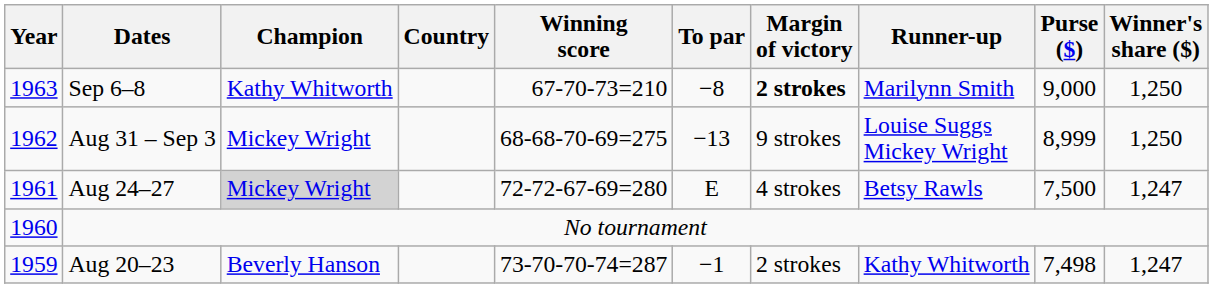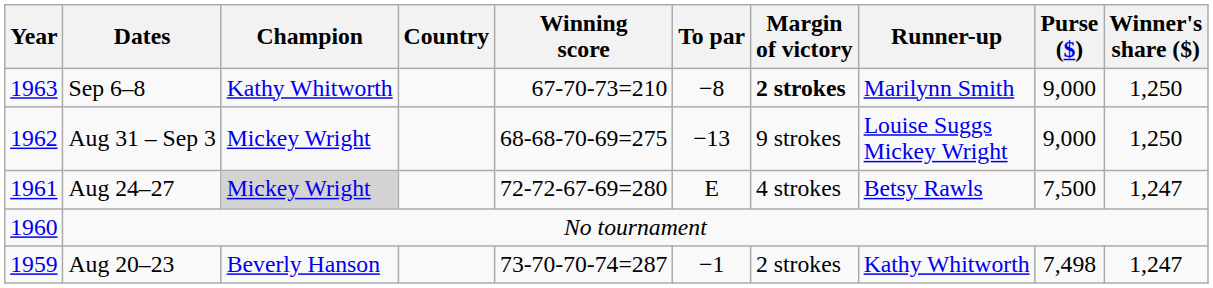Aug 31 – Sep 3 | Purse ($): 8,999 -> 9,000
